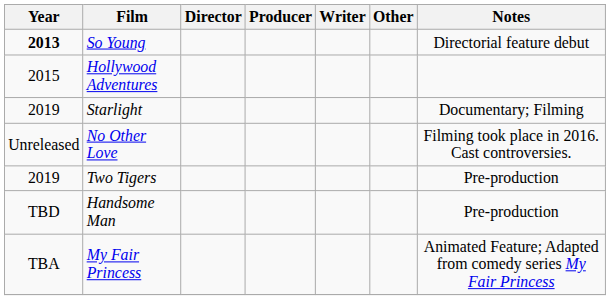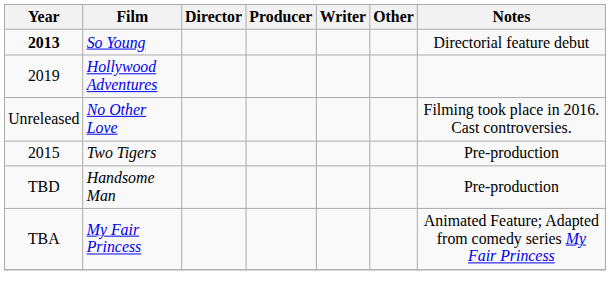Hollywood Adventures | Year: 2015 -> 2019
- row: 2019 | Starlight | Documentary; Filming
Two Tigers | Year: 2019 -> 2015
